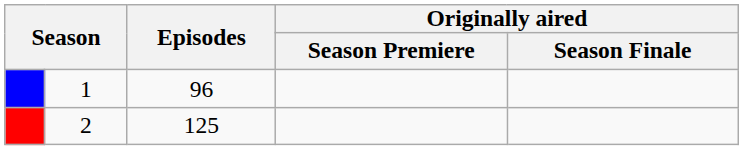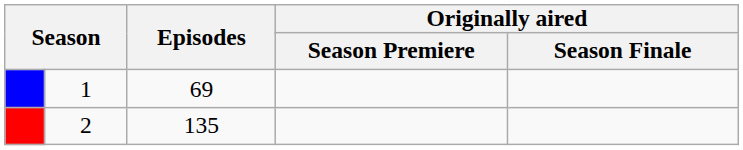1 | Episodes: 96 -> 69
2 | Episodes: 125 -> 135
